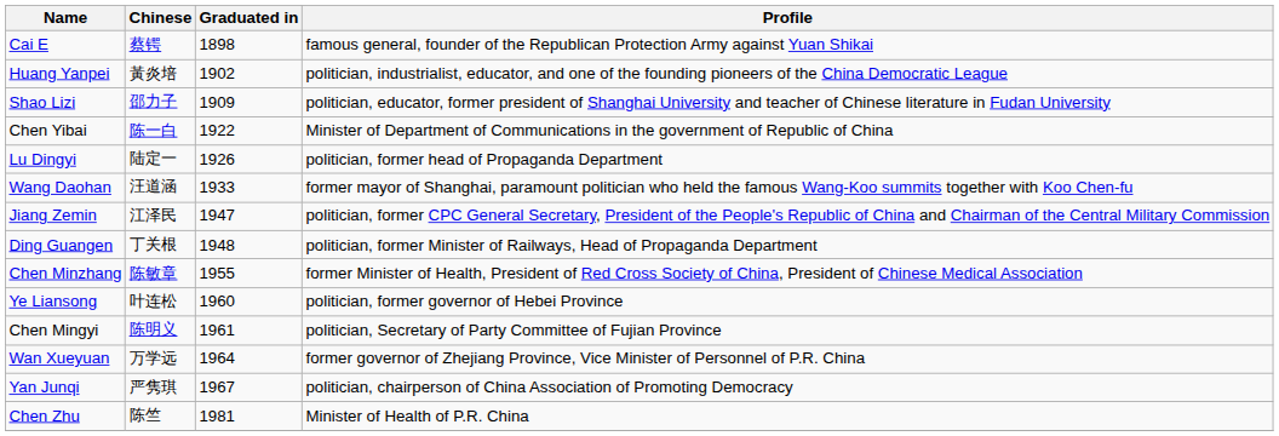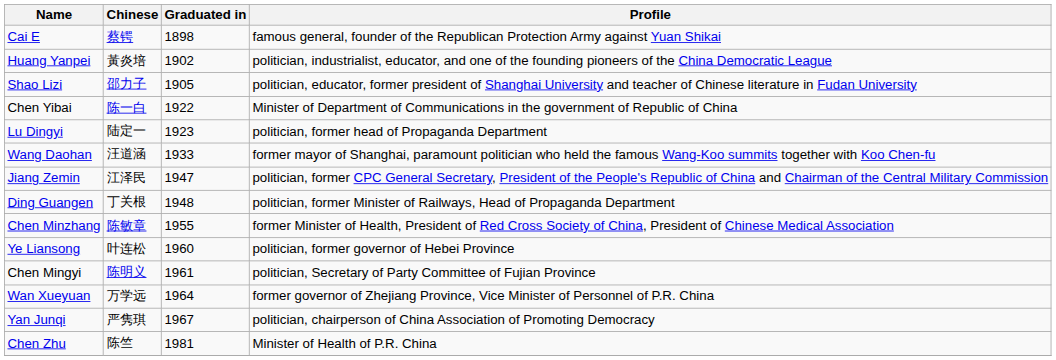Shao Lizi | Graduated in: 1909 -> 1905
Lu Dingyi | Graduated in: 1926 -> 1923
